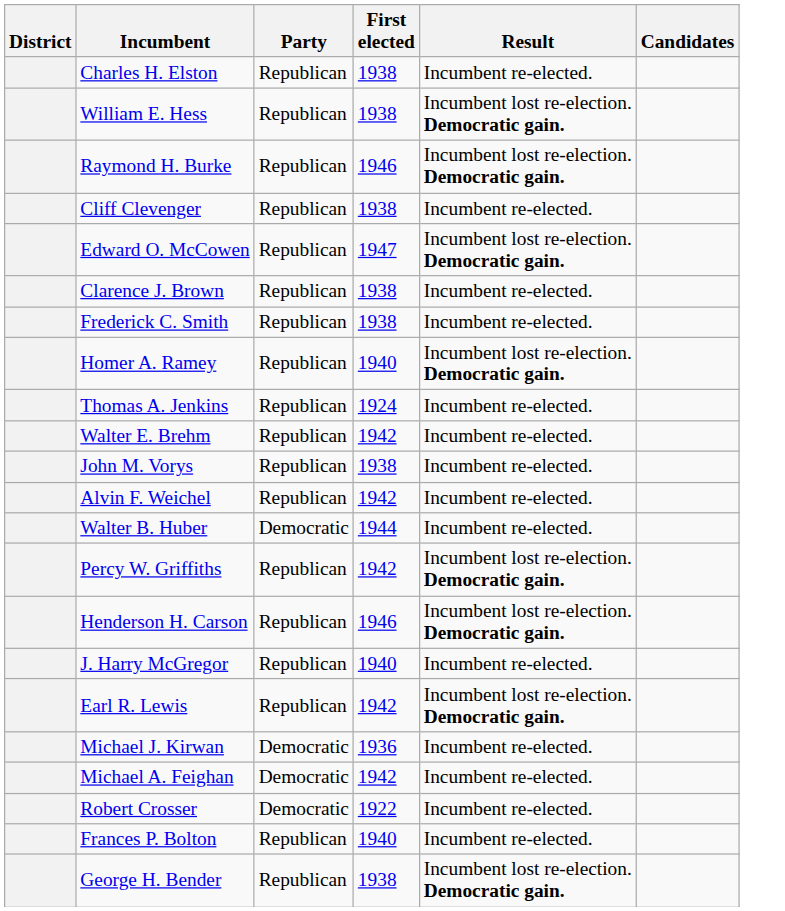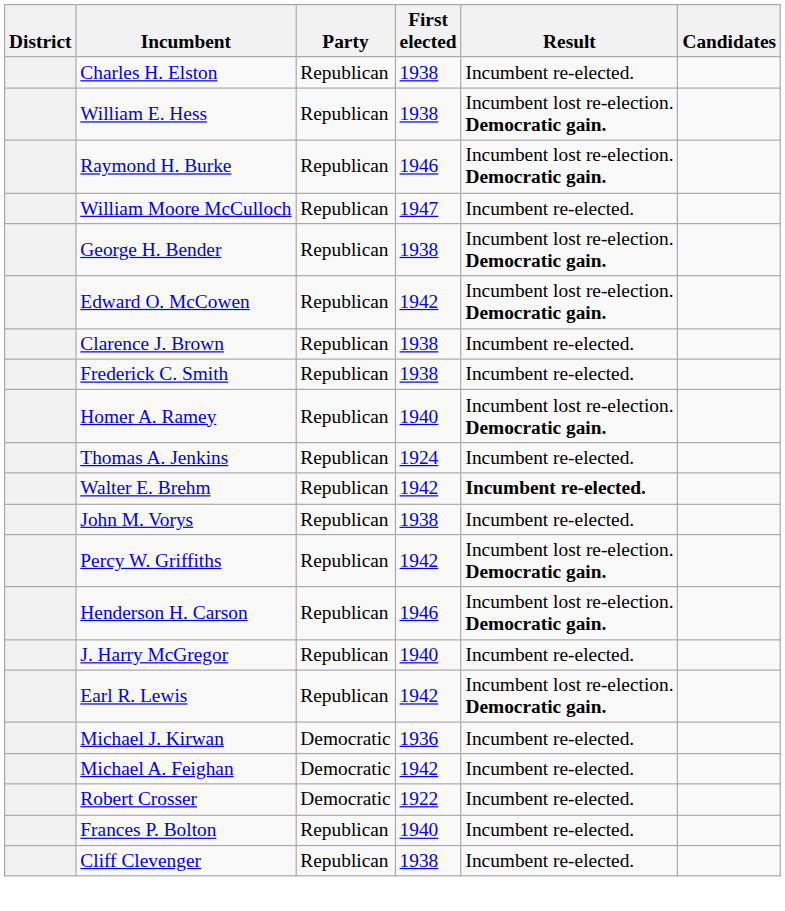+ row: William Moore McCulloch | Republican | 1947 | Incumbent re-elected.
rows swapped: Cliff Clevenger <-> George H. Bender
Edward O. McCowen | First elected: 1947 -> 1942
Walter E. Brehm | Result: normal -> bold
- row: Alvin F. Weichel | Republican | 1942 | Incumbent re-elected.
- row: Walter B. Huber | Democratic | 1944 | Incumbent re-elected.
